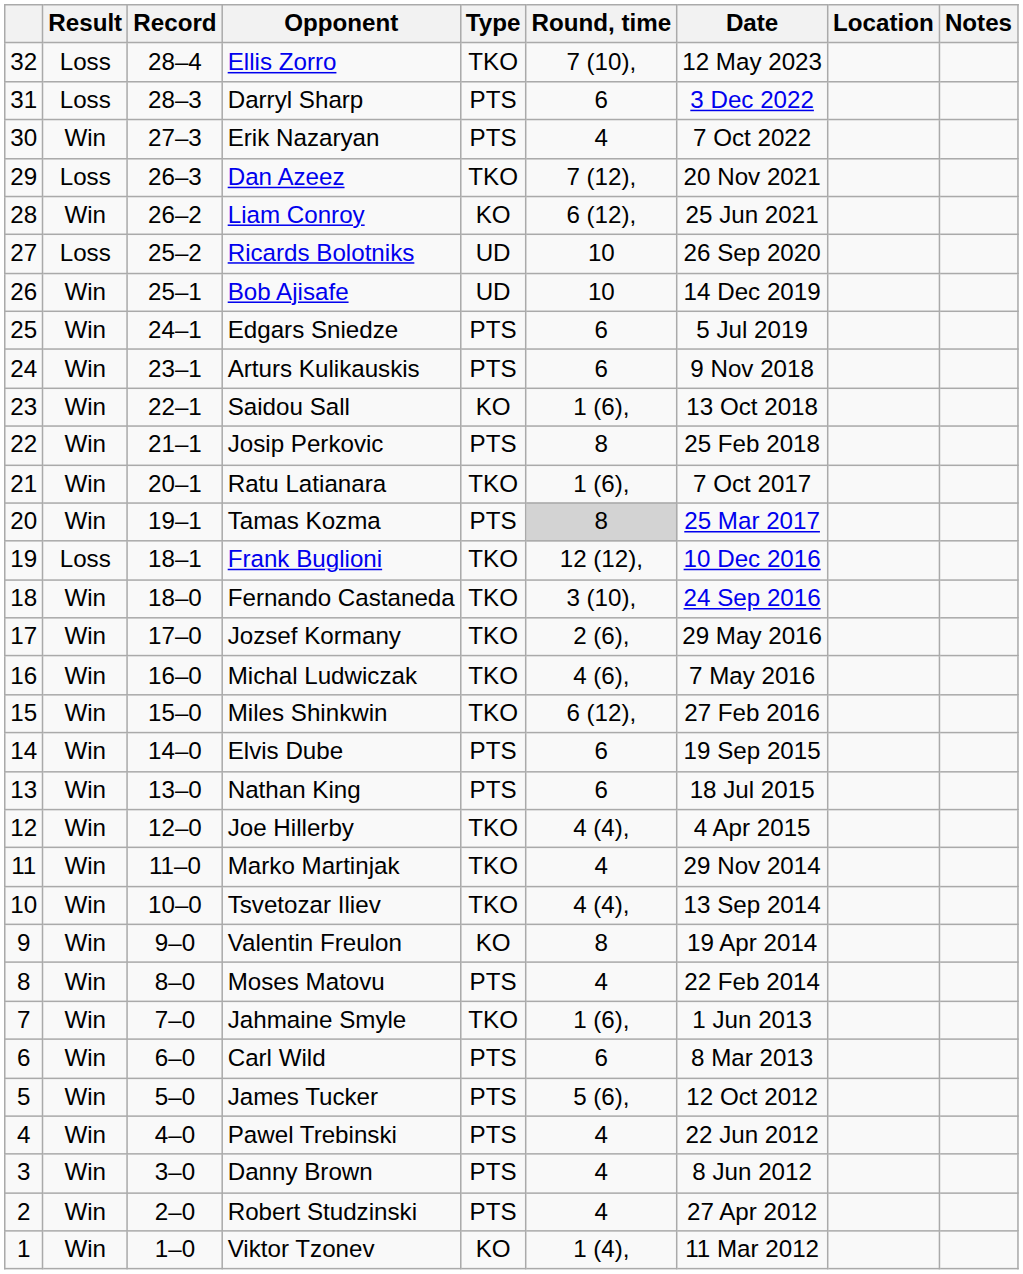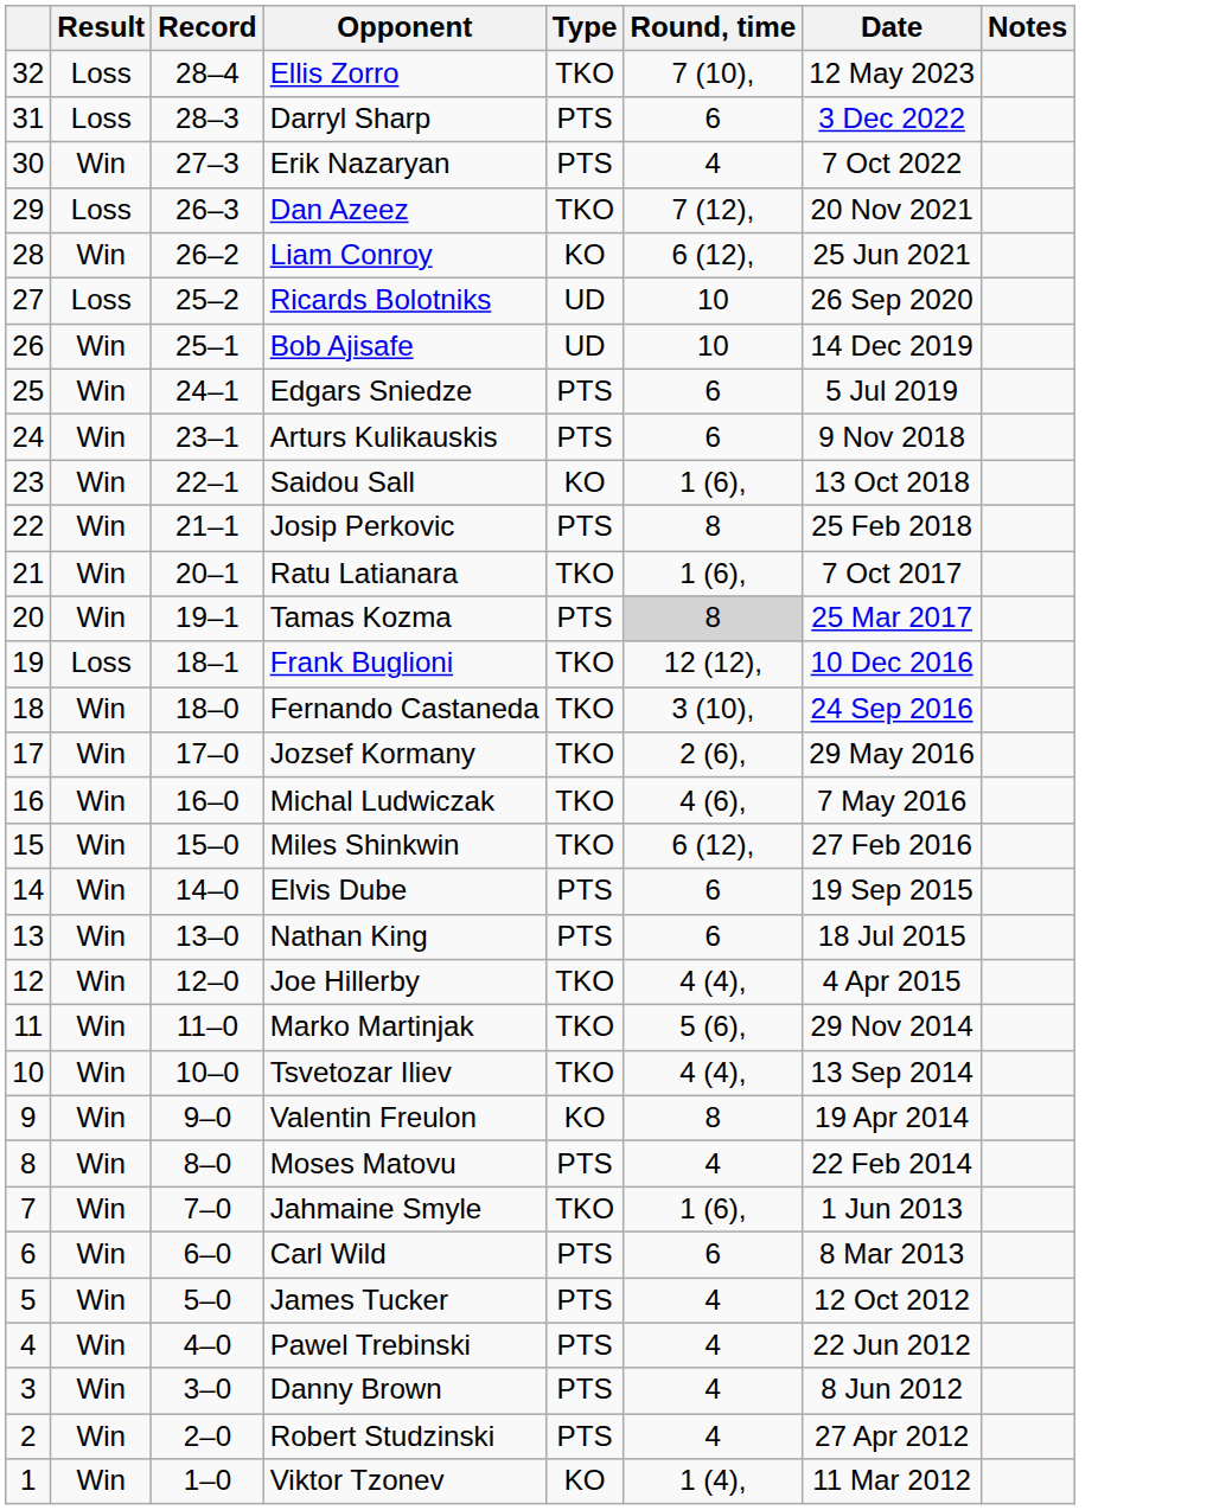- column: Location
Marko Martinjak | Round, time: 4 -> 5 (6),
James Tucker | Round, time: 5 (6), -> 4
